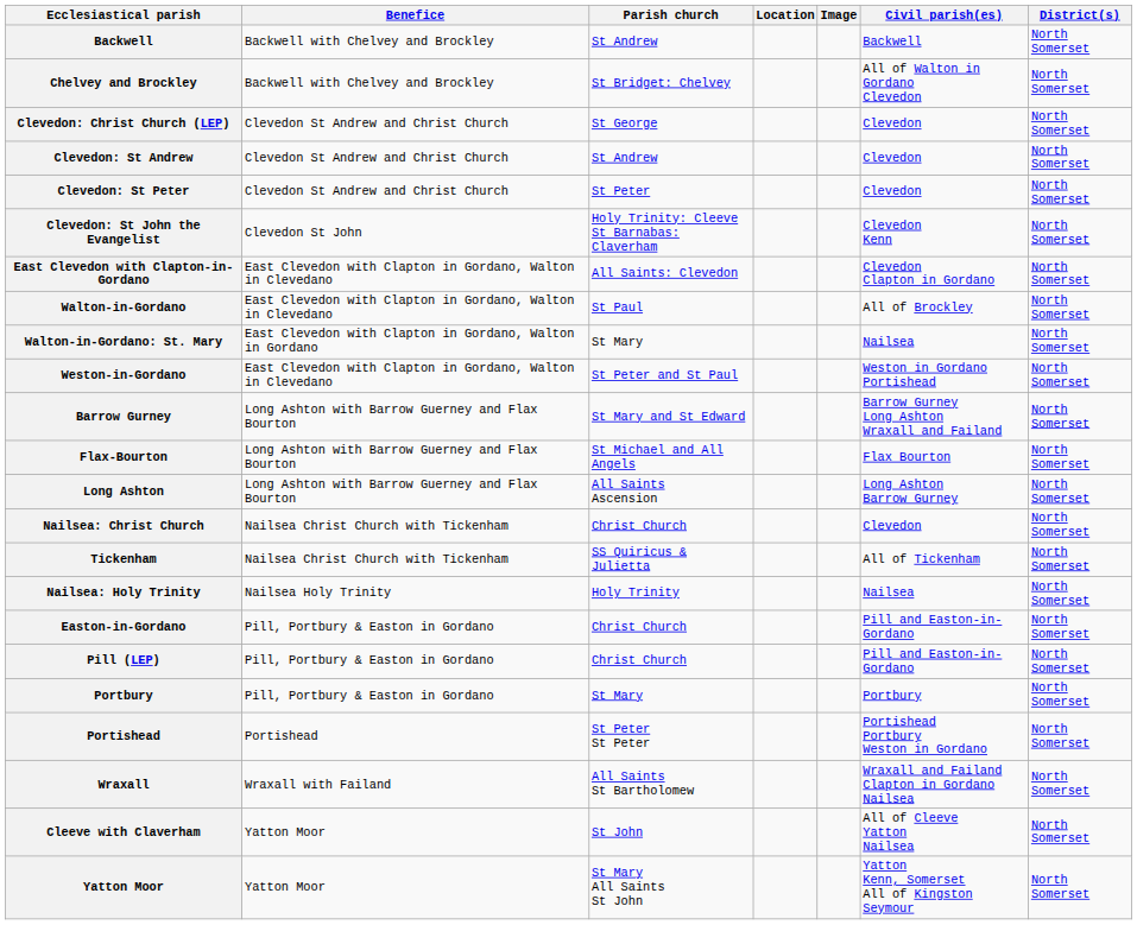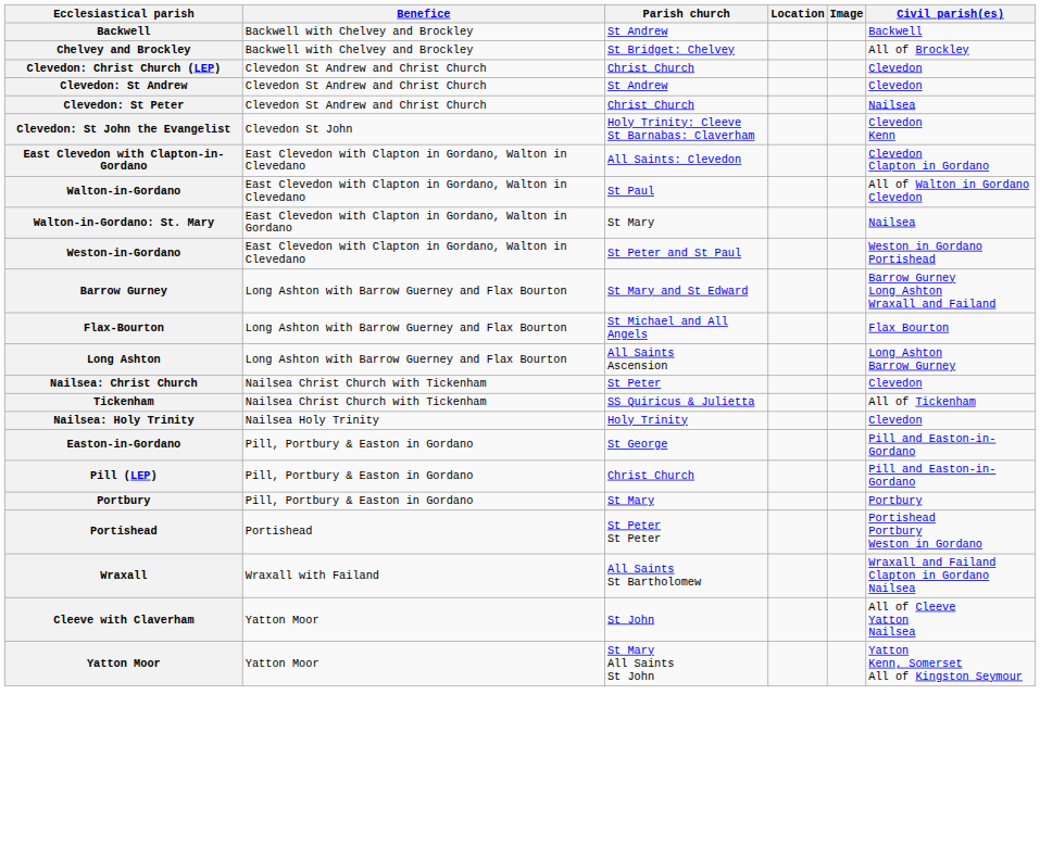- column: District(s) | North Somerset | North Somerset | North Somerset | North Somerset | North Somerset | North Somerset | North Somerset | North Somerset | North Somerset | North Somerset | North Somerset | North Somerset | North Somerset | North Somerset | North Somerset | North Somerset | North Somerset | North Somerset | North Somerset | North Somerset | North Somerset | North Somerset | North Somerset
Chelvey and Brockley | Civil parish(es): All of Walton in Gordano Clevedon -> All of Brockley
Clevedon: Christ Church (LEP) | Parish church: St George -> Christ Church
Clevedon: St Peter | Parish church: St Peter -> Christ Church
Clevedon: St Peter | Civil parish(es): Clevedon -> Nailsea
Walton-in-Gordano | Civil parish(es): All of Brockley -> All of Walton in Gordano Clevedon
Nailsea: Christ Church | Parish church: Christ Church -> St Peter
Nailsea: Holy Trinity | Civil parish(es): Nailsea -> Clevedon
Easton-in-Gordano | Parish church: Christ Church -> St George
